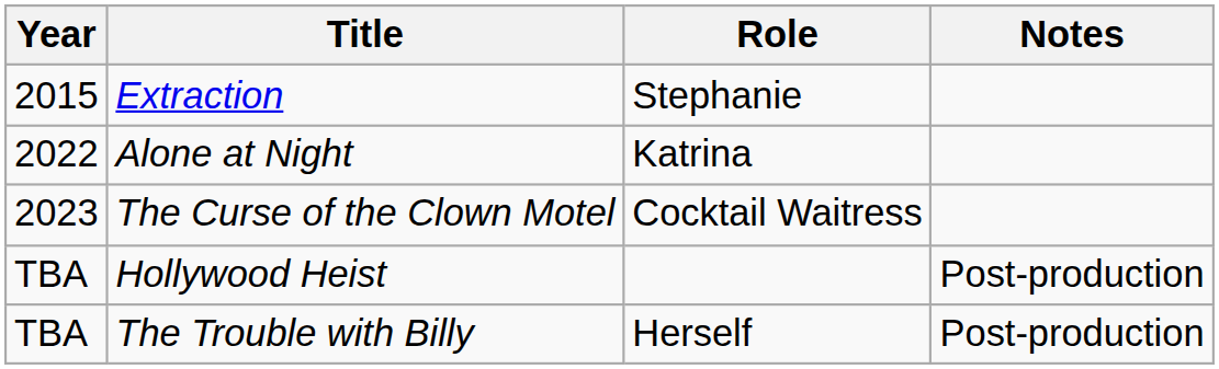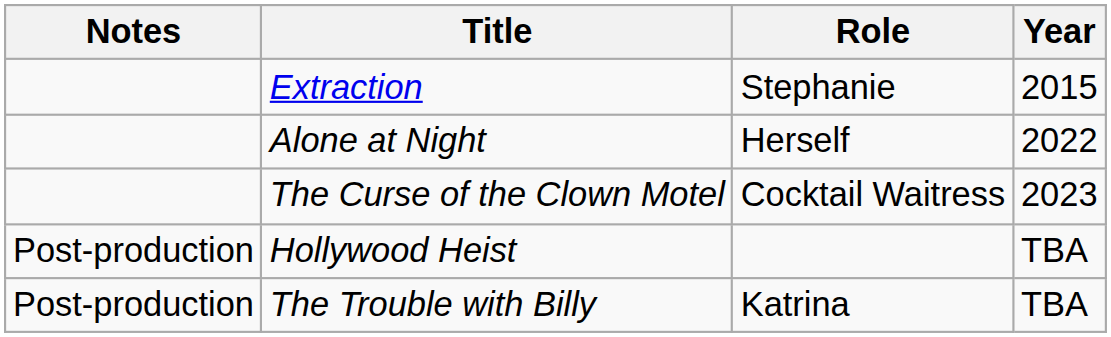columns swapped: Year <-> Notes
Alone at Night | Role: Katrina -> Herself
The Trouble with Billy | Role: Herself -> Katrina
